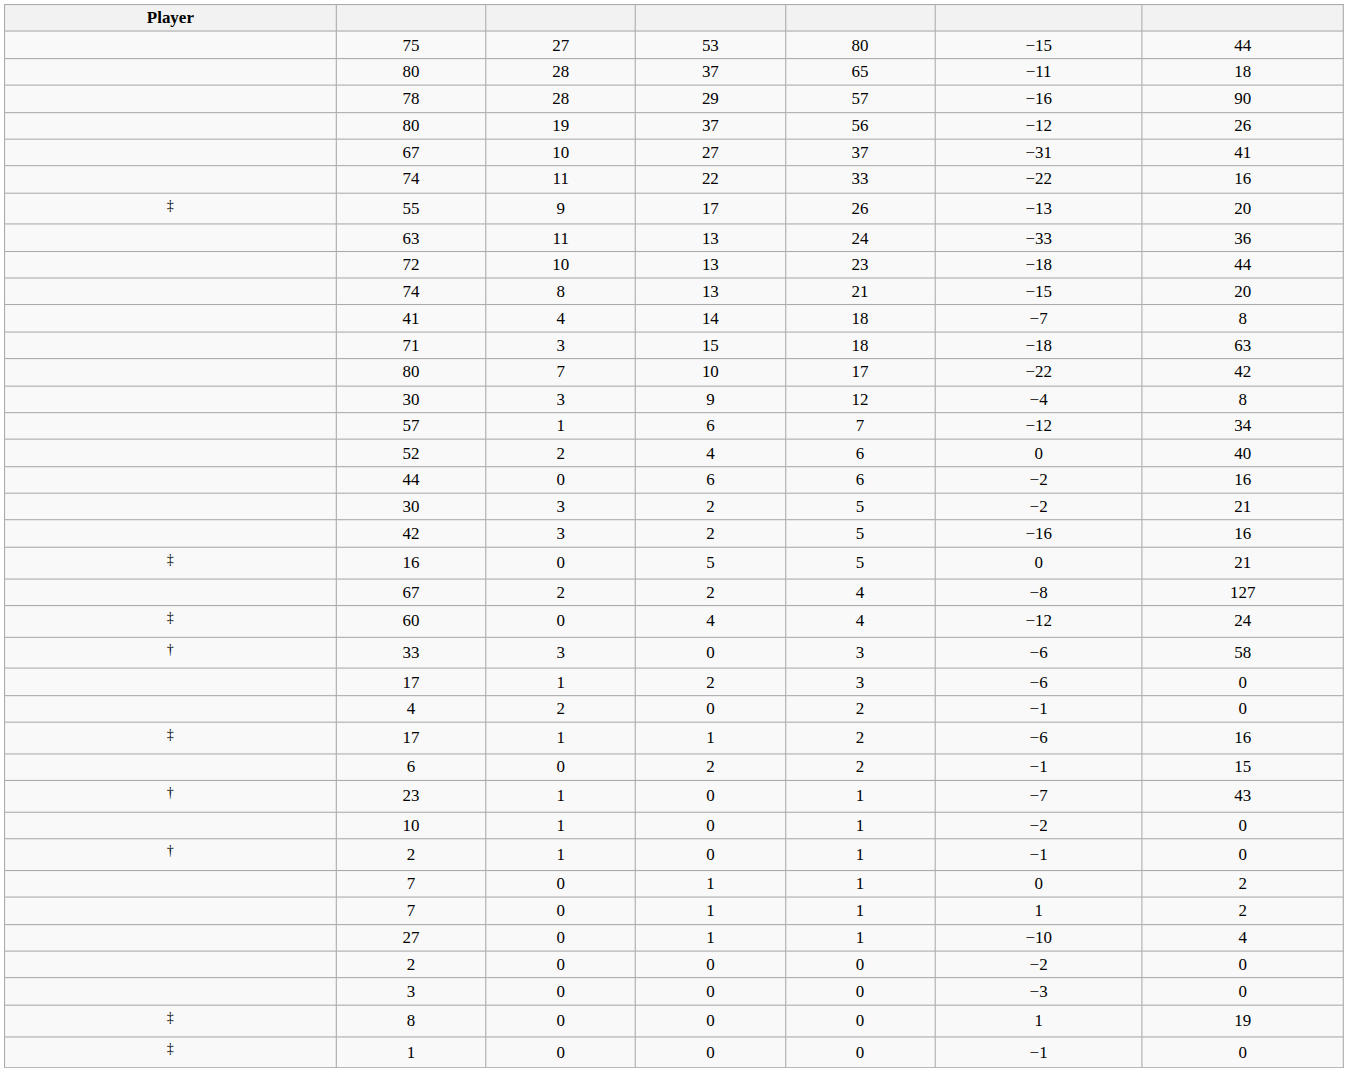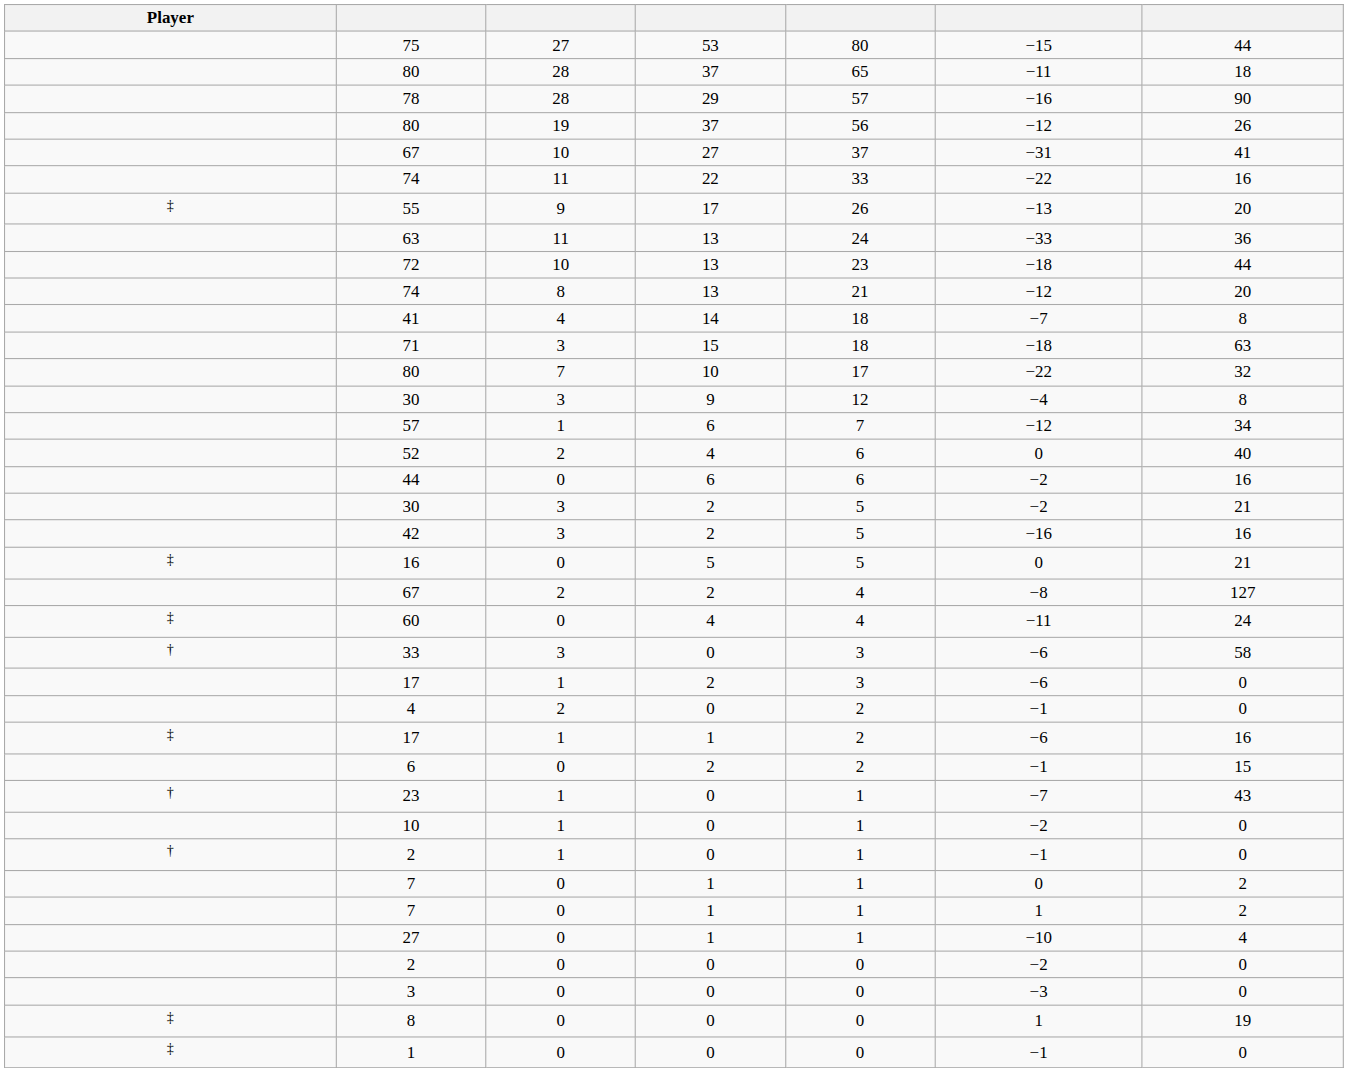74 / 13 | column 6: −15 -> −12
80 / 10 | column 7: 42 -> 32
60 | column 6: −12 -> −11
